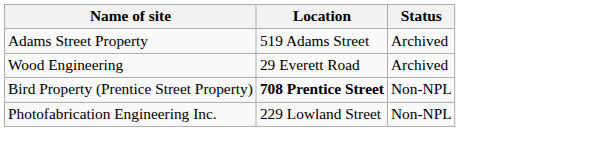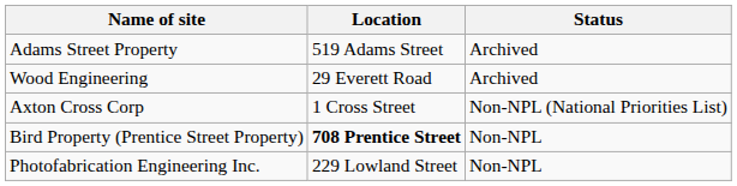+ row: Axton Cross Corp | 1 Cross Street | Non-NPL (National Priorities List)
